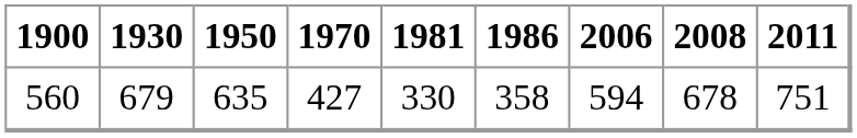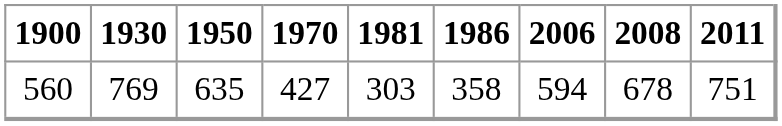560 | 1930: 679 -> 769
560 | 1981: 330 -> 303
